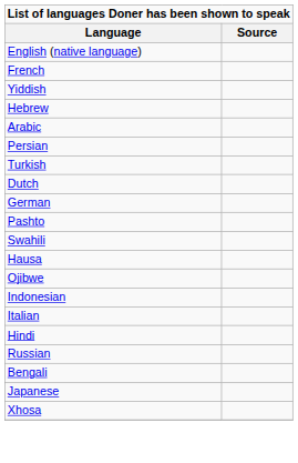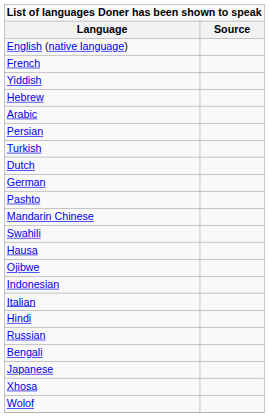+ row: Mandarin Chinese
+ row: Wolof
